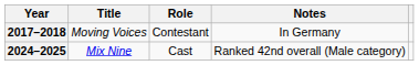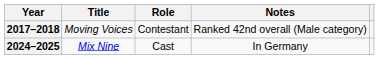2017–2018 | Notes: In Germany -> Ranked 42nd overall (Male category)
2024–2025 | Notes: Ranked 42nd overall (Male category) -> In Germany
